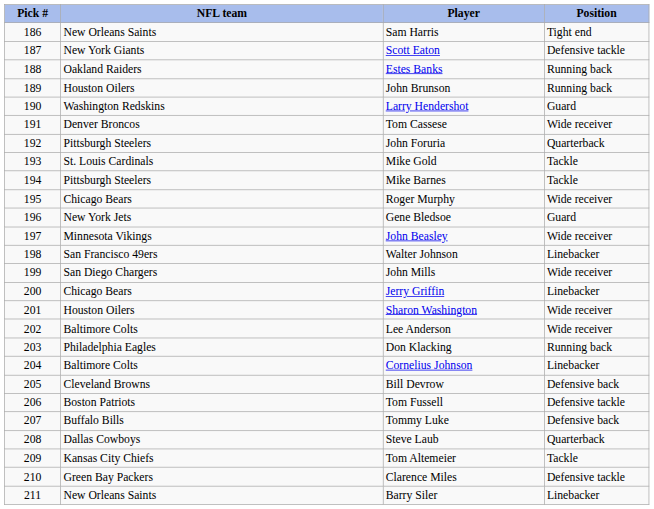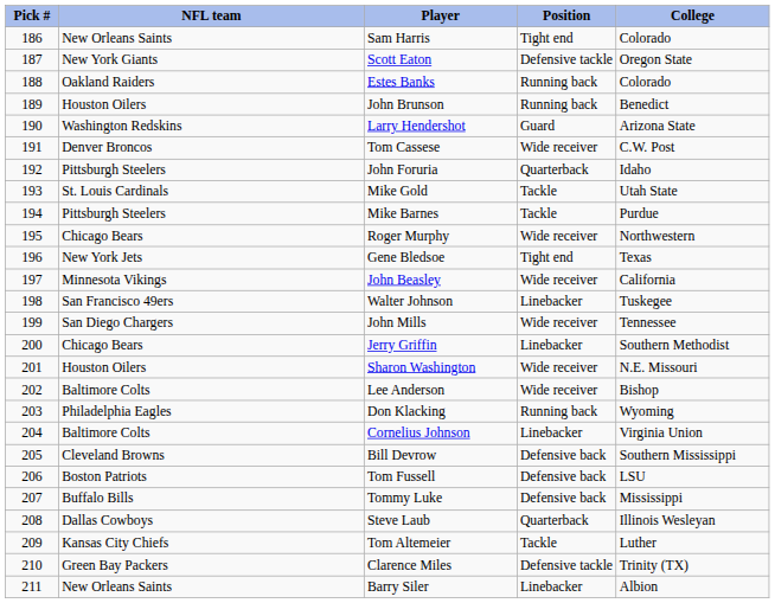+ column: College | Colorado | Oregon State | Colorado | Benedict | Arizona State | C.W. Post | Idaho | Utah State | Purdue | Northwestern | Texas | California | Tuskegee | Tennessee | Southern Methodist | N.E. Missouri | Bishop | Wyoming | Virginia Union | Southern Mississippi | LSU | Mississippi | Illinois Wesleyan | Luther | Trinity (TX) | Albion
Gene Bledsoe | Position: Guard -> Tight end
Tom Fussell | Position: Defensive tackle -> Defensive back
